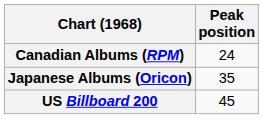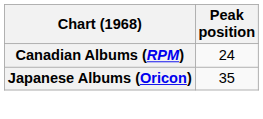- row: US Billboard 200 | 45
